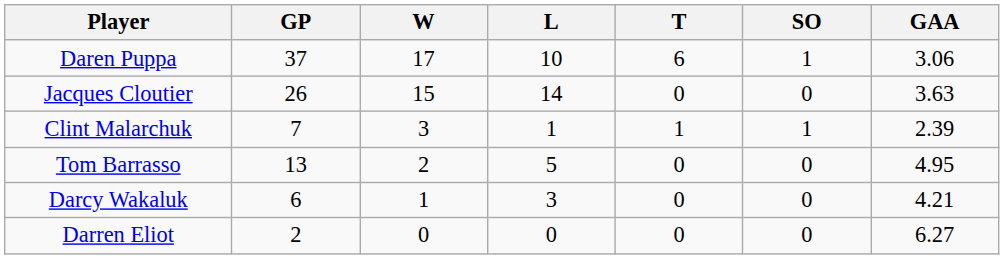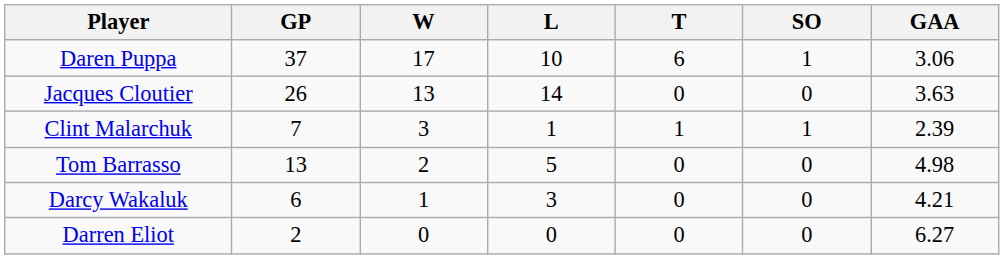Jacques Cloutier | W: 15 -> 13
Tom Barrasso | GAA: 4.95 -> 4.98
